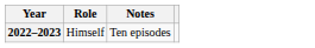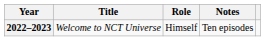+ column: Title | Welcome to NCT Universe
